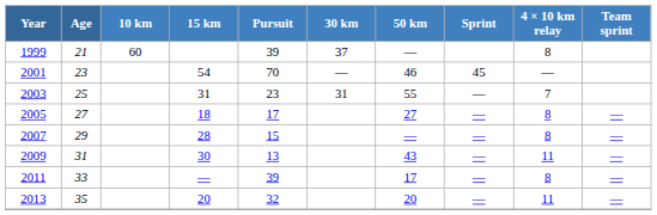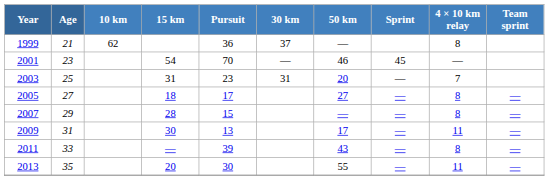1999 | 10 km: 60 -> 62
1999 | Pursuit: 39 -> 36
2003 | 50 km: 55 -> 20
2009 | 50 km: 43 -> 17
2011 | 50 km: 17 -> 43
2013 | Pursuit: 32 -> 30
2013 | 50 km: 20 -> 55
